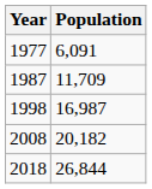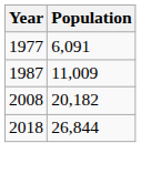1987 | Population: 11,709 -> 11,009
- row: 1998 | 16,987
